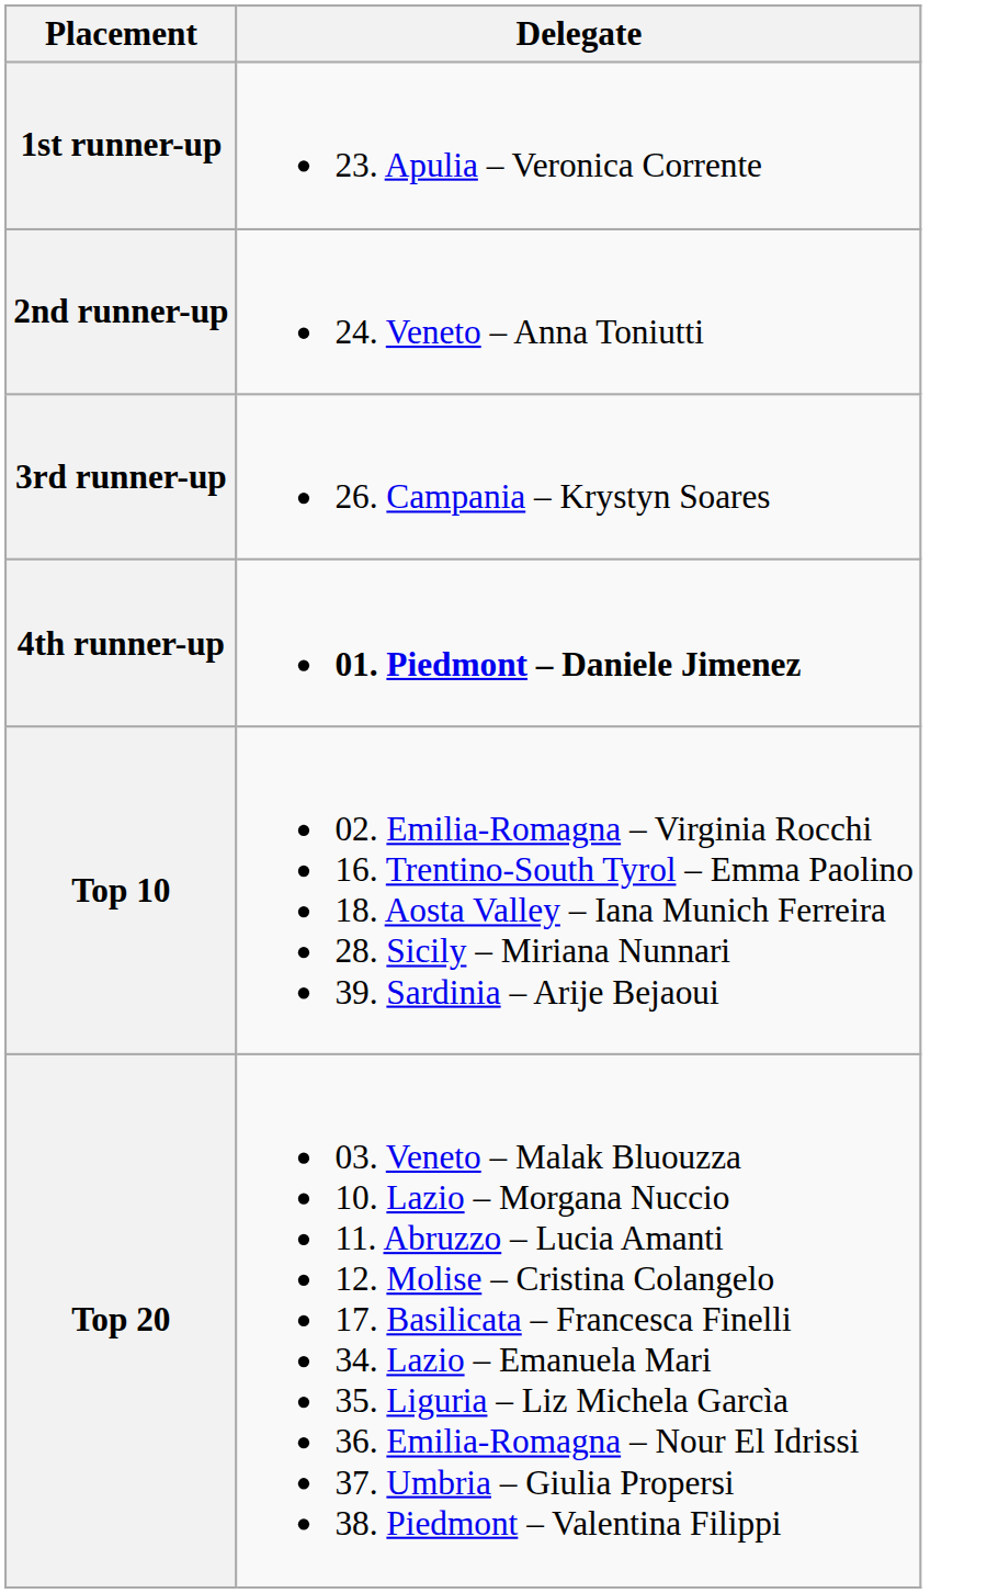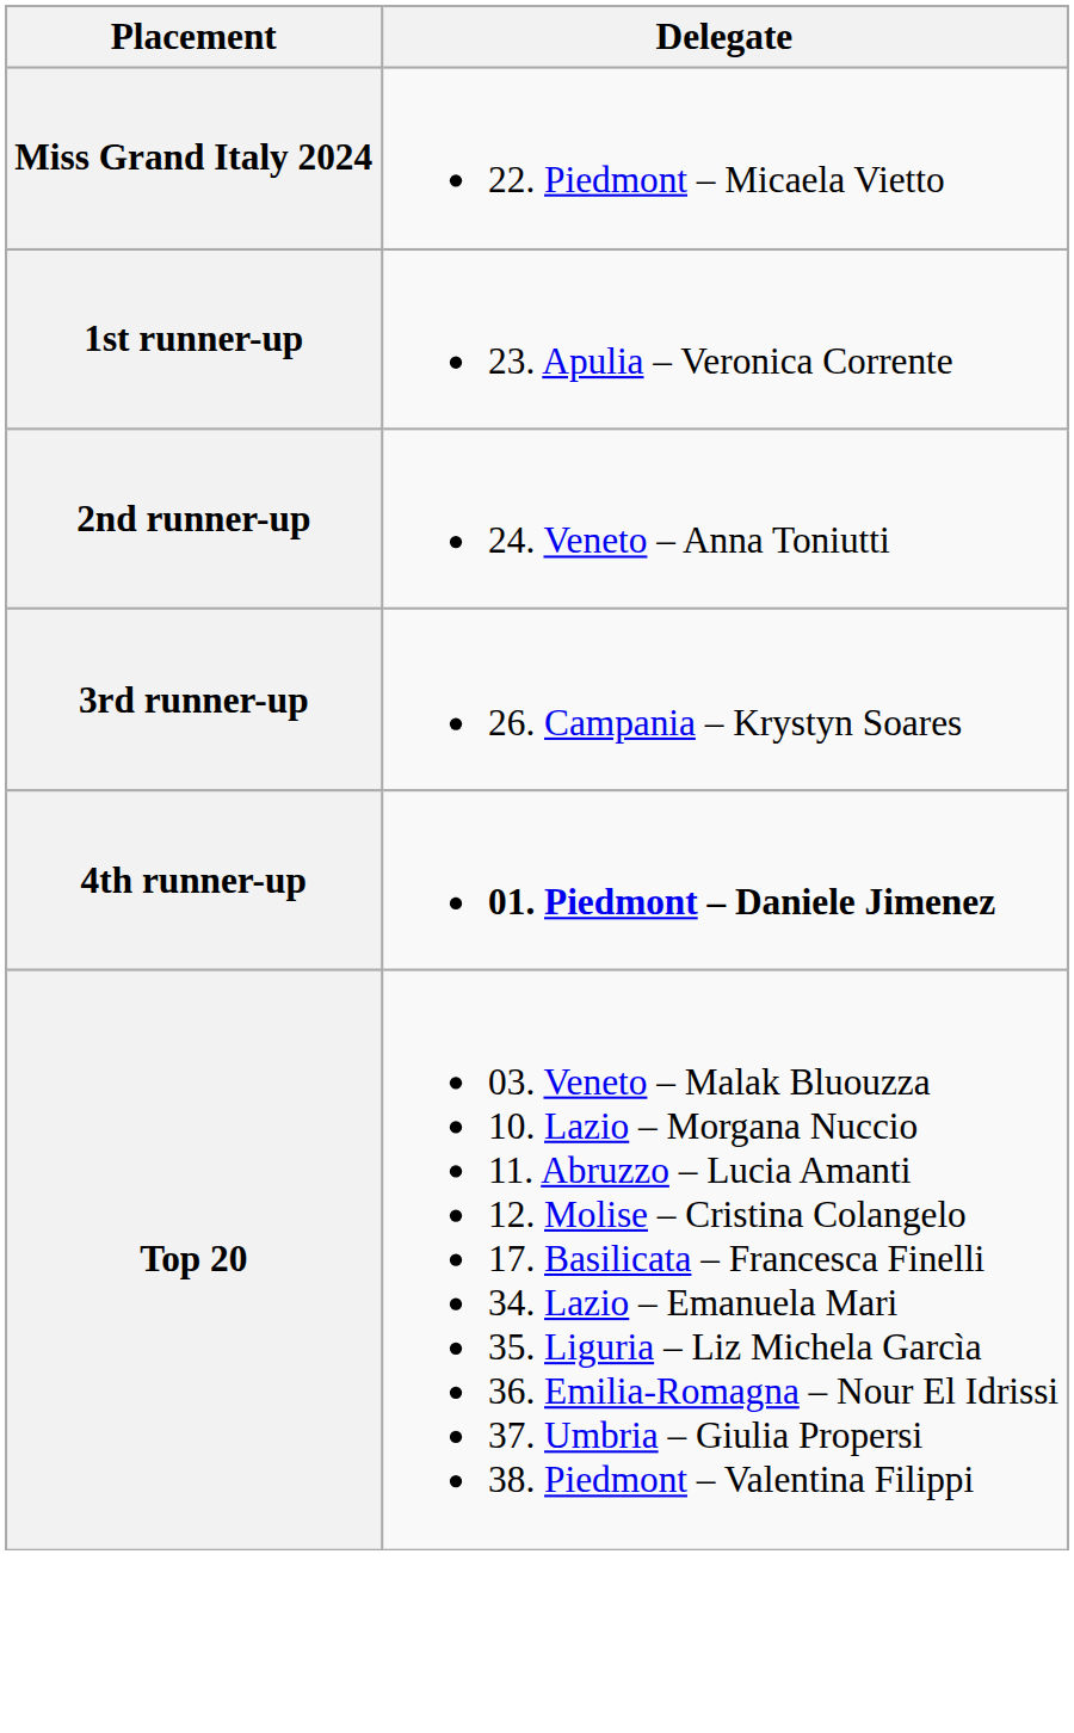+ row: Miss Grand Italy 2024 | 22. Piedmont – Micaela Vietto
- row: Top 10 | 02. Emilia-Romagna – Virginia Rocchi 16. Trentino-South Tyrol – Emma Paolino 18. Aosta Valley – Iana Munich Ferreira 28. Sicily – Miriana Nunnari 39. Sardinia – Arije Bejaoui
